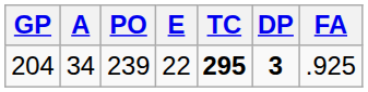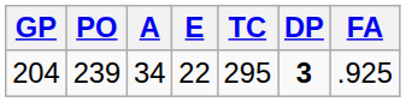columns swapped: PO <-> A
204 | TC: bold -> normal
